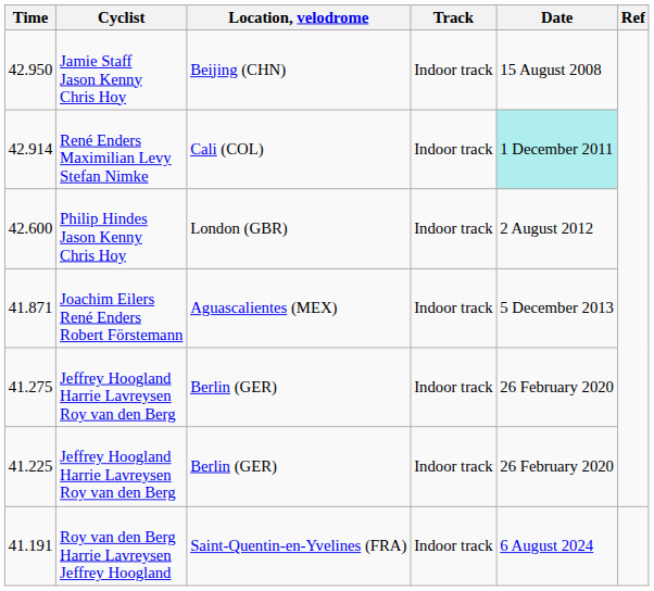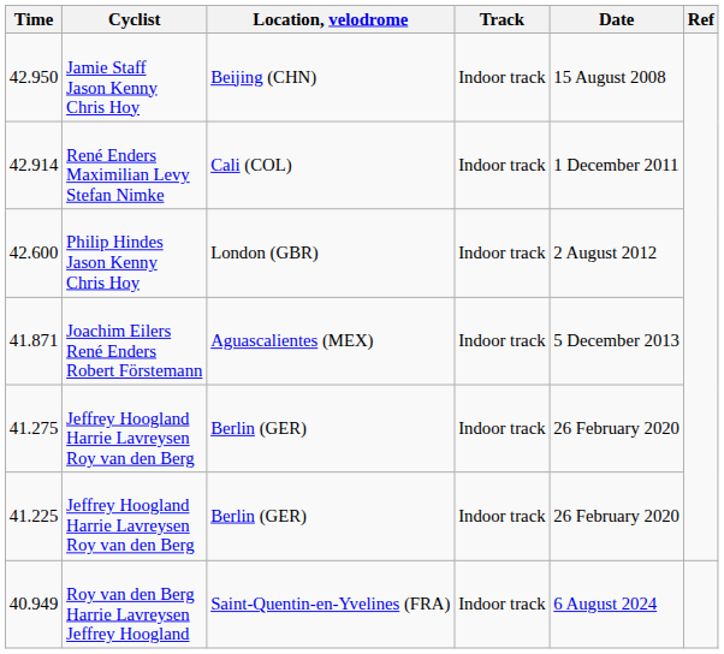42.914 | Date: paleturquoise background -> no background
- row: 41.191 | Roy van den Berg Harrie Lavreysen Jeffrey Hoogland | Saint-Quentin-en-Yvelines (FRA) | Indoor track | 6 August 2024
+ row: 40.949 | Roy van den Berg Harrie Lavreysen Jeffrey Hoogland | Saint-Quentin-en-Yvelines (FRA) | Indoor track | 6 August 2024
